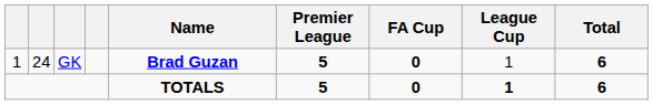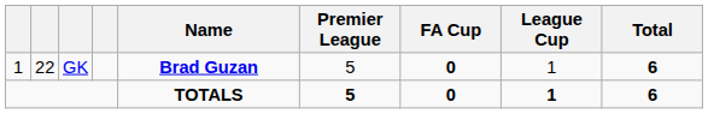GK | column 2: 24 -> 22
GK | Premier League: bold -> normal
